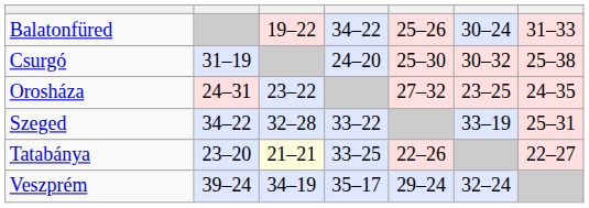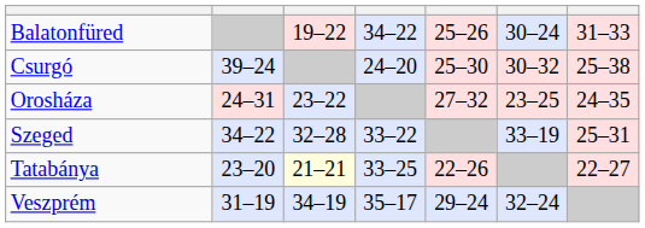Csurgó | column 2: 31–19 -> 39–24
Veszprém | column 2: 39–24 -> 31–19
